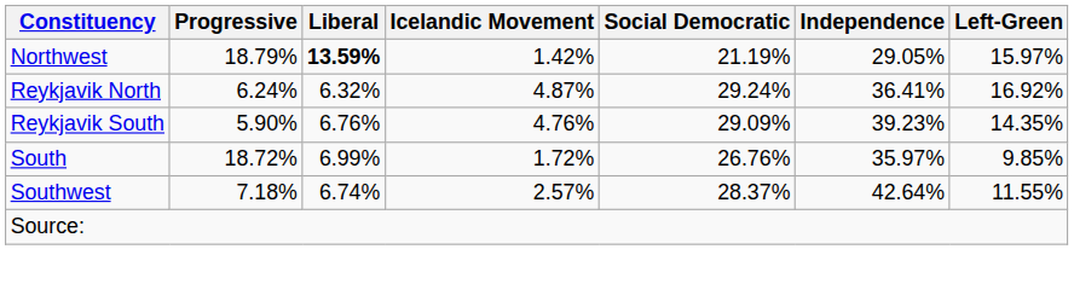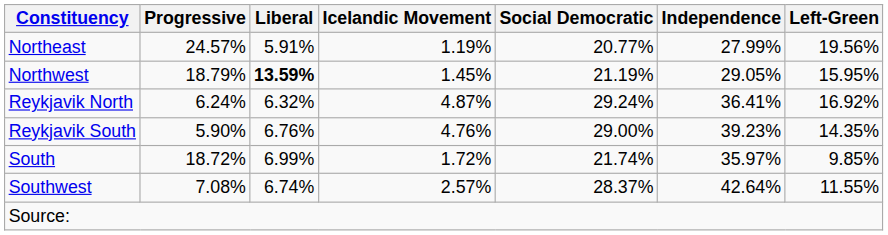+ row: Northeast | 24.57% | 5.91% | 1.19% | 20.77% | 27.99% | 19.56%
Northwest | Icelandic Movement: 1.42% -> 1.45%
Northwest | Left-Green: 15.97% -> 15.95%
Reykjavik South | Social Democratic: 29.09% -> 29.00%
South | Social Democratic: 26.76% -> 21.74%
Southwest | Progressive: 7.18% -> 7.08%
